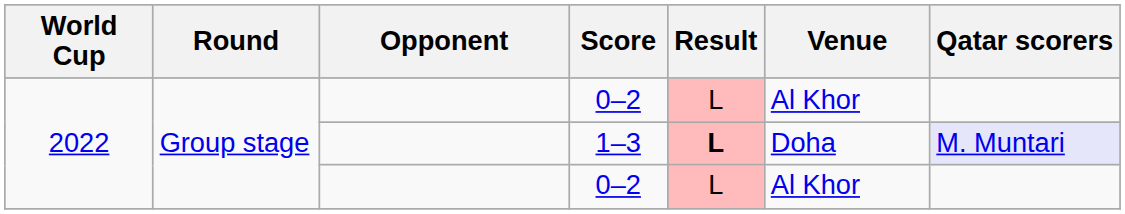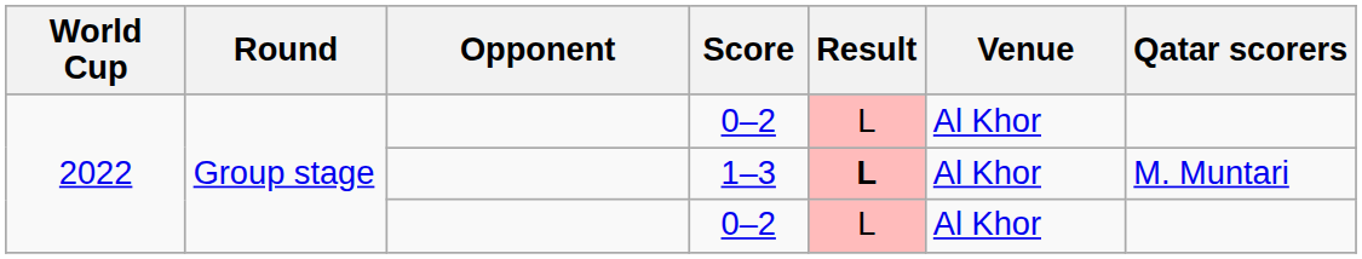1–3 | Venue: Doha -> Al Khor
1–3 | Qatar scorers: lavender background -> no background
